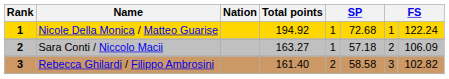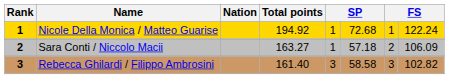Rebecca Ghilardi / Filippo Ambrosini | column 5: 2 -> 3
